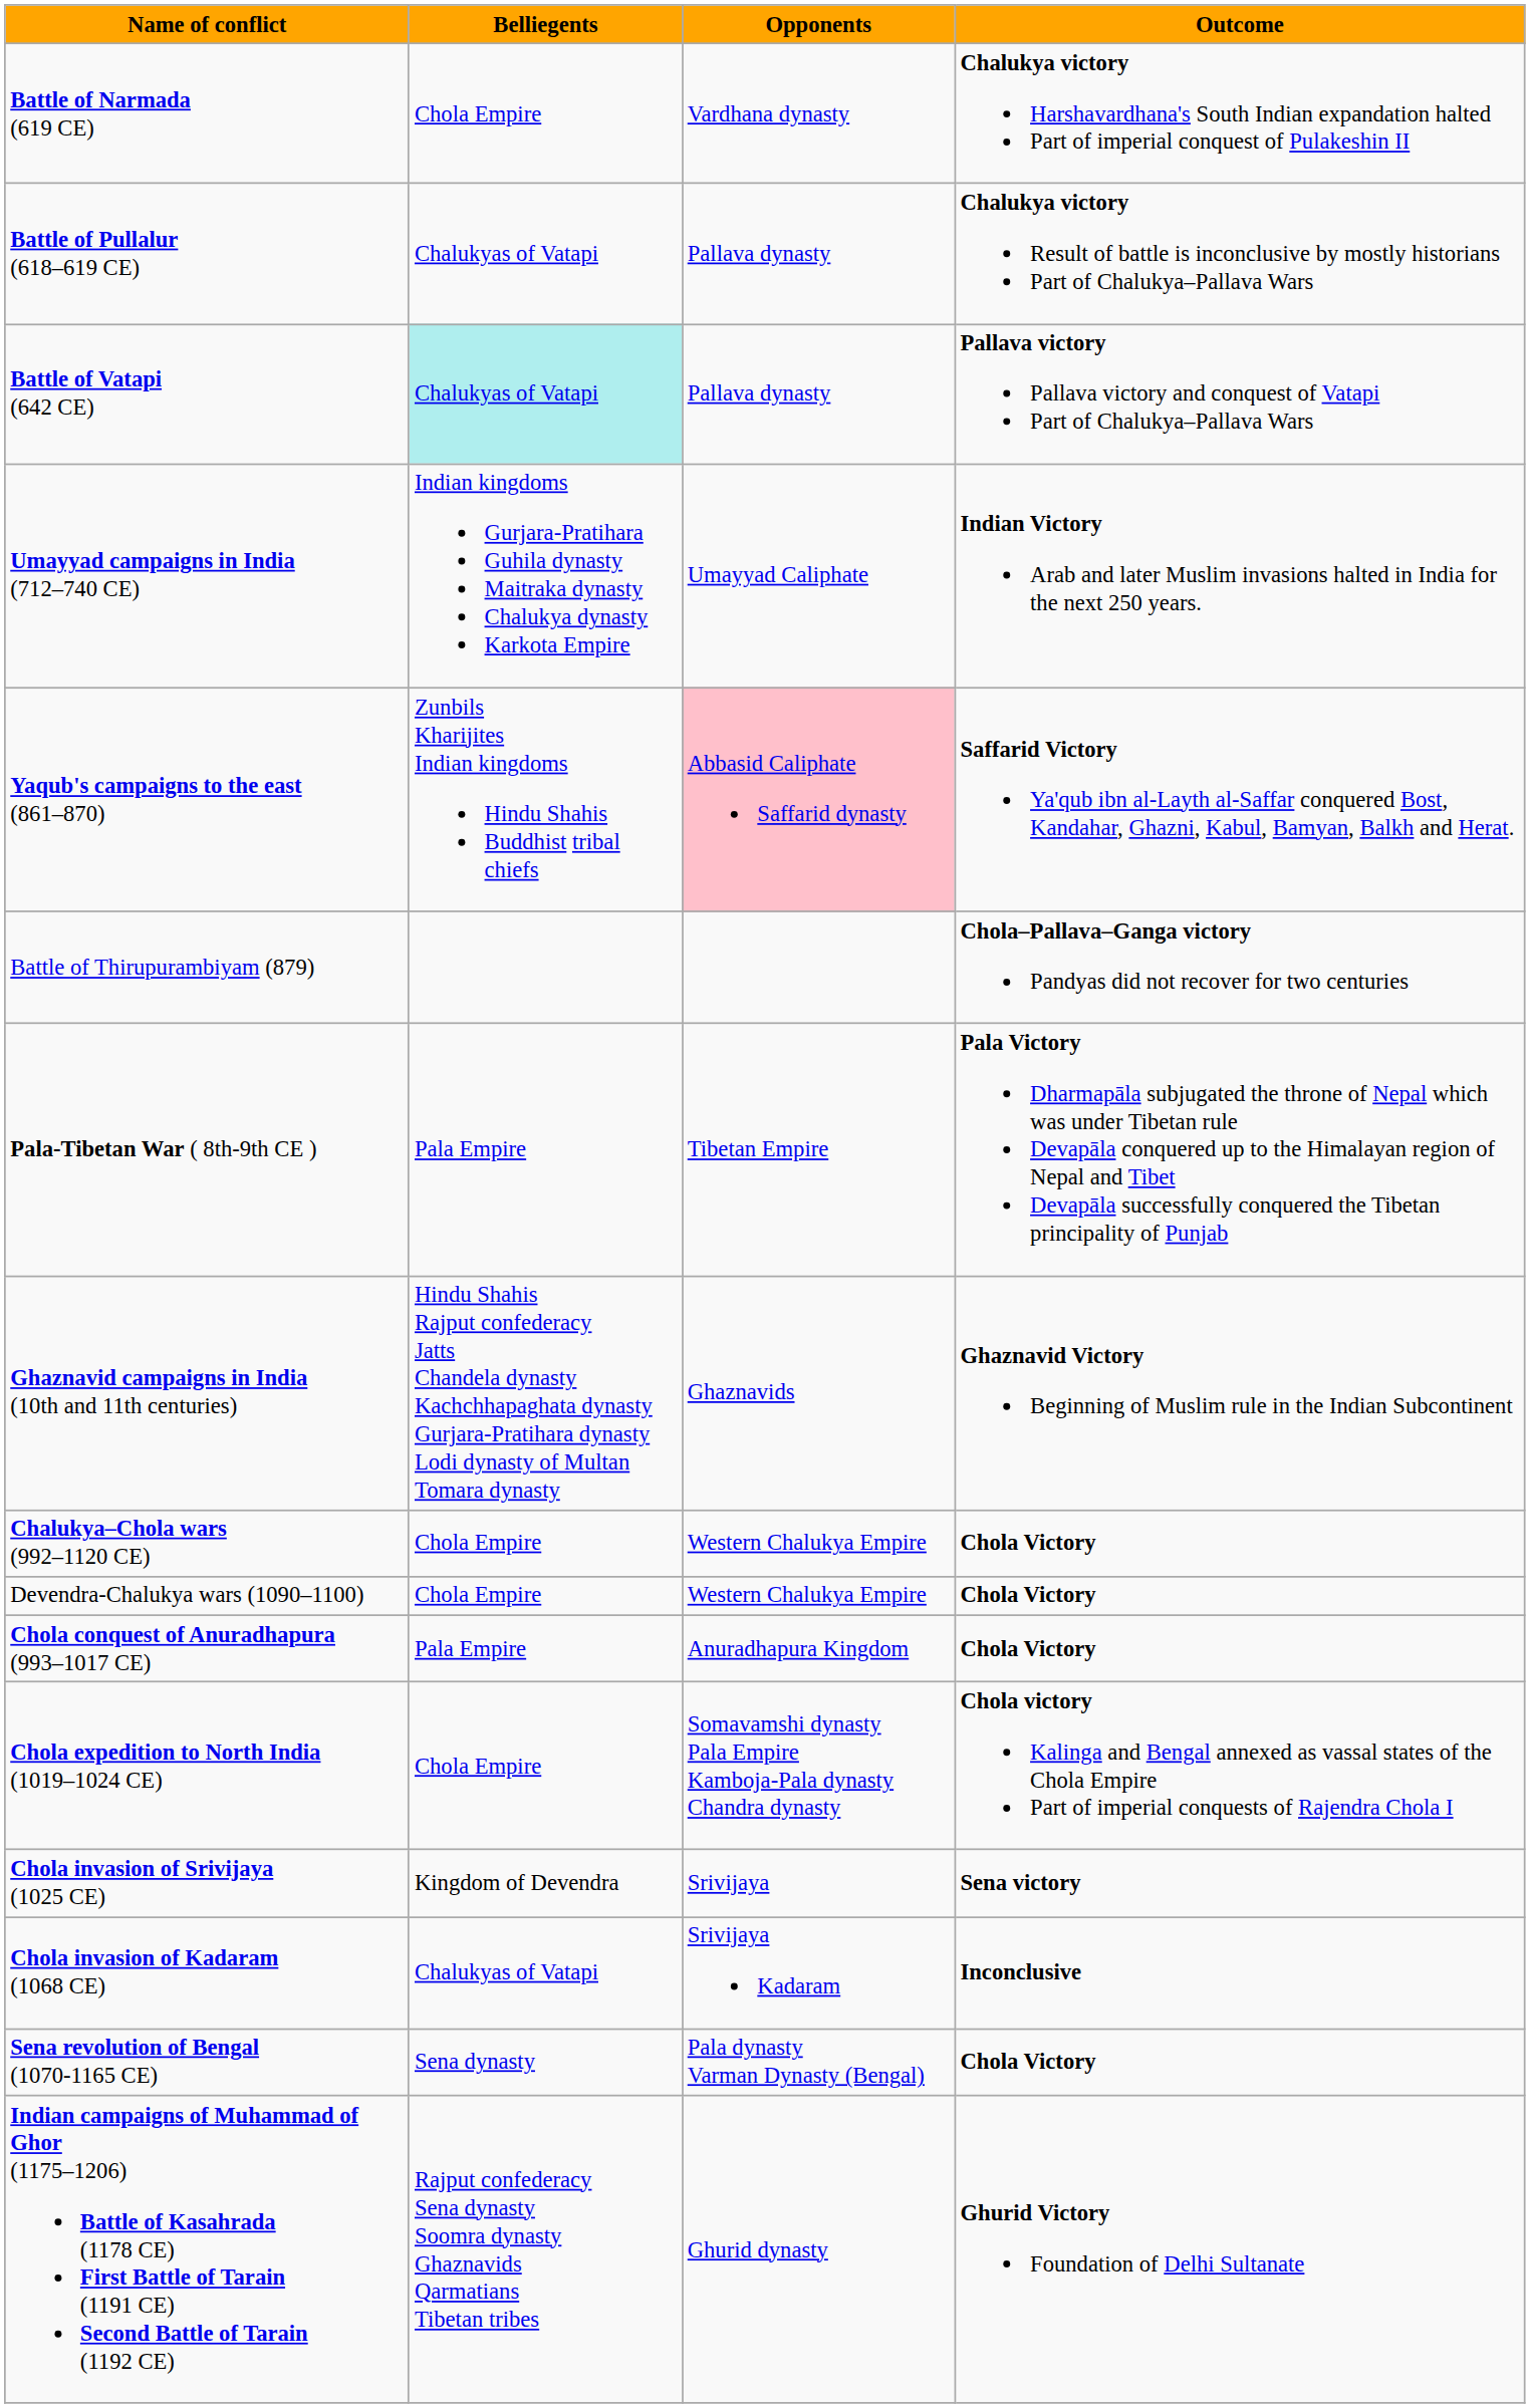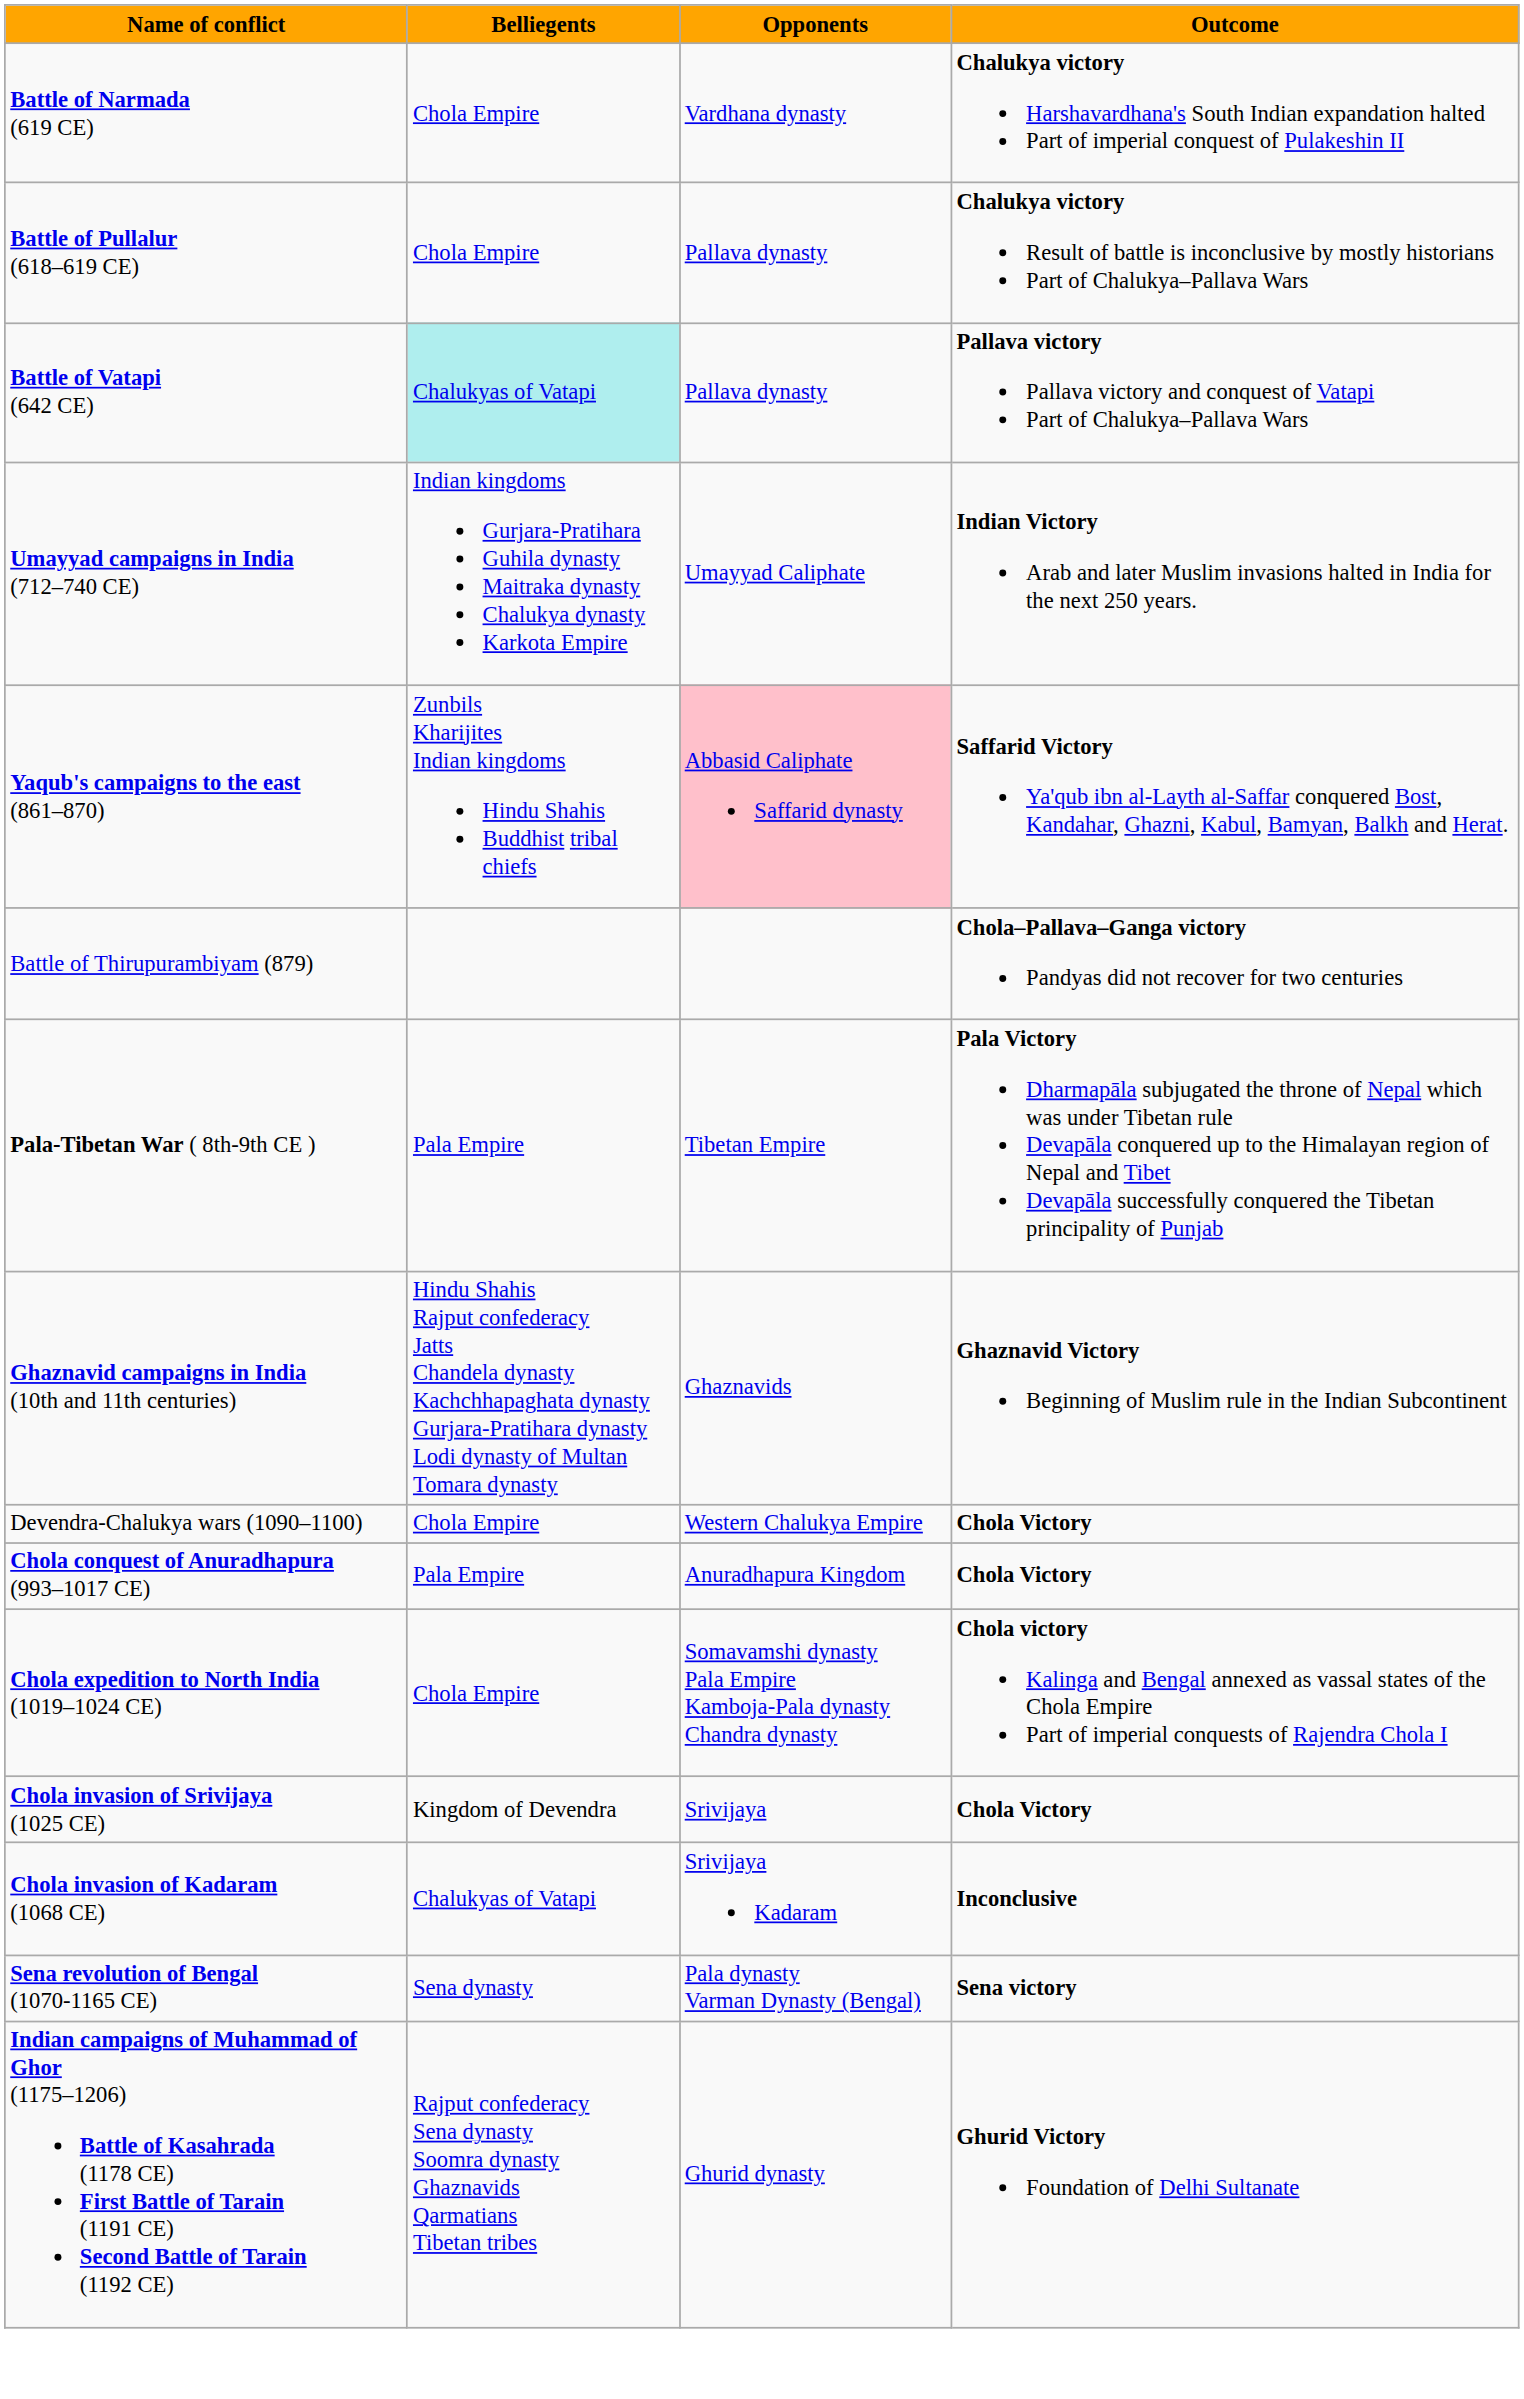Battle of Pullalur (618–619 CE) | Belliegents: Chalukyas of Vatapi -> Chola Empire
- row: Chalukya–Chola wars (992–1120 CE) | Chola Empire | Western Chalukya Empire | Chola Victory
Chola invasion of Srivijaya (1025 CE) | Outcome: Sena victory -> Chola Victory
Sena revolution of Bengal (1070-1165 CE) | Outcome: Chola Victory -> Sena victory
